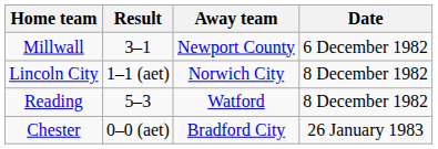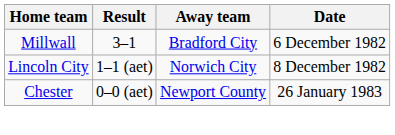Millwall | Away team: Newport County -> Bradford City
- row: Reading | 5–3 | Watford | 8 December 1982
Chester | Away team: Bradford City -> Newport County
